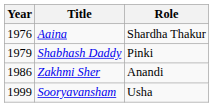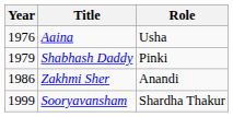Aaina | Role: Shardha Thakur -> Usha
Sooryavansham | Role: Usha -> Shardha Thakur
